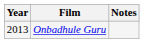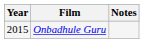Onbadhule Guru | Year: 2013 -> 2015
